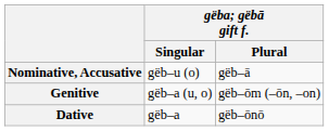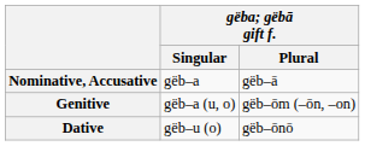Nominative, Accusative | gëba; gëbā gift f. / Singular: gëb–u (o) -> gëb–a
Dative | gëba; gëbā gift f. / Singular: gëb–a -> gëb–u (o)
